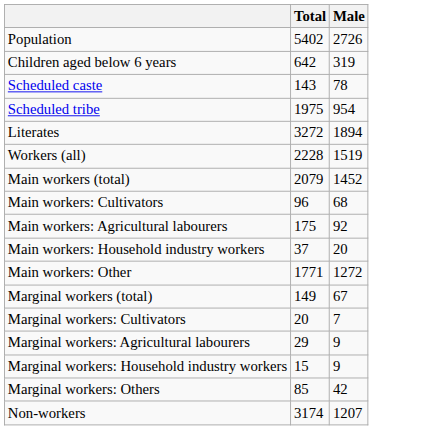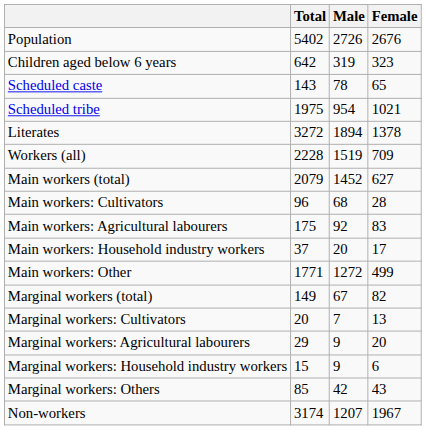+ column: Female | 2676 | 323 | 65 | 1021 | 1378 | 709 | 627 | 28 | 83 | 17 | 499 | 82 | 13 | 20 | 6 | 43 | 1967
